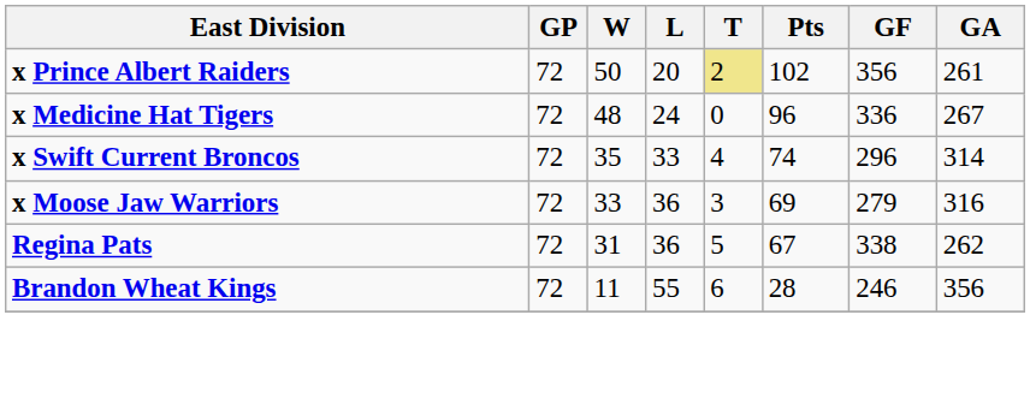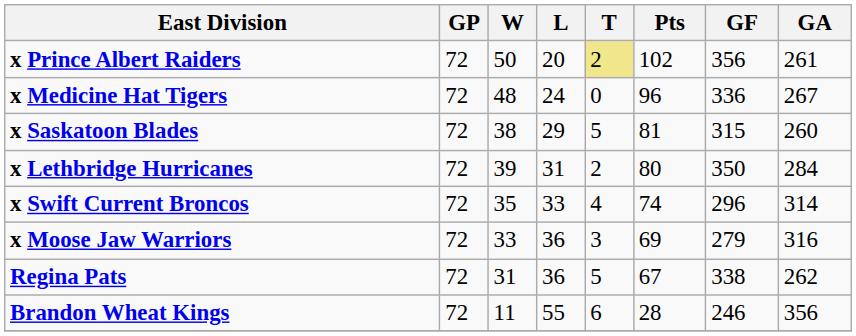+ row: x Saskatoon Blades | 72 | 38 | 29 | 5 | 81 | 315 | 260
+ row: x Lethbridge Hurricanes | 72 | 39 | 31 | 2 | 80 | 350 | 284
